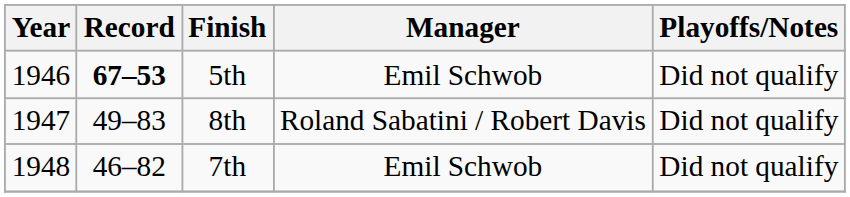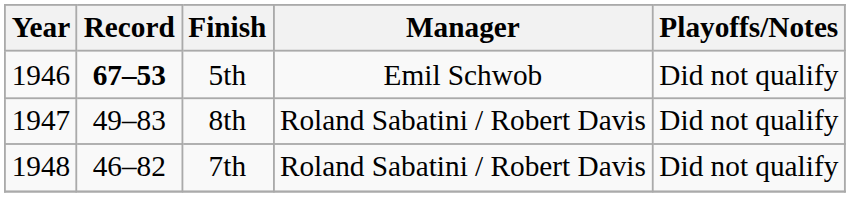7th | Manager: Emil Schwob -> Roland Sabatini / Robert Davis
